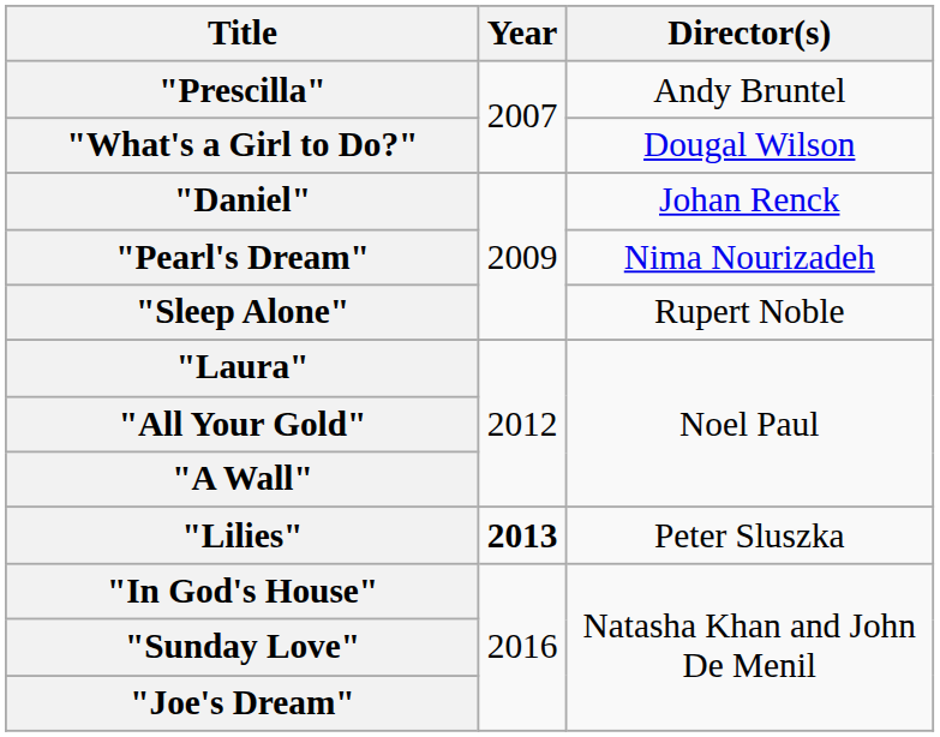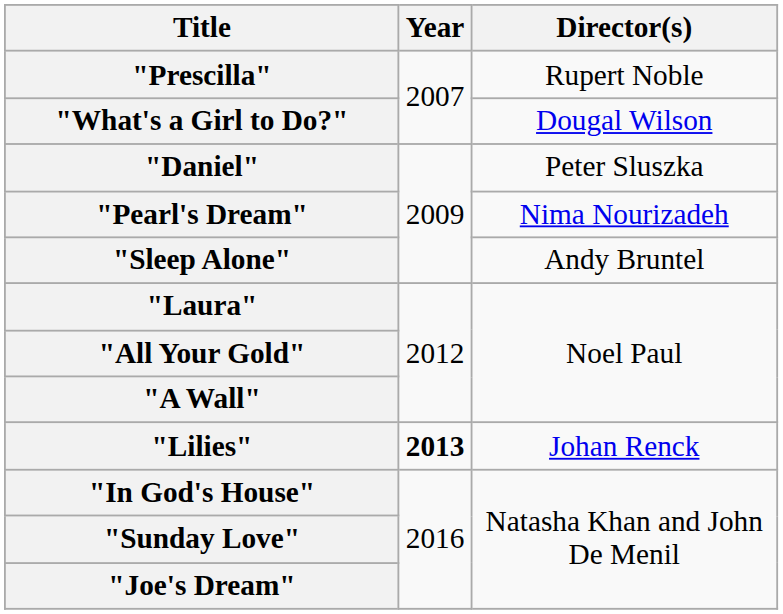"Prescilla" | Director(s): Andy Bruntel -> Rupert Noble
"Daniel" | Director(s): Johan Renck -> Peter Sluszka
"Sleep Alone" | Director(s): Rupert Noble -> Andy Bruntel
"Lilies" | Director(s): Peter Sluszka -> Johan Renck
